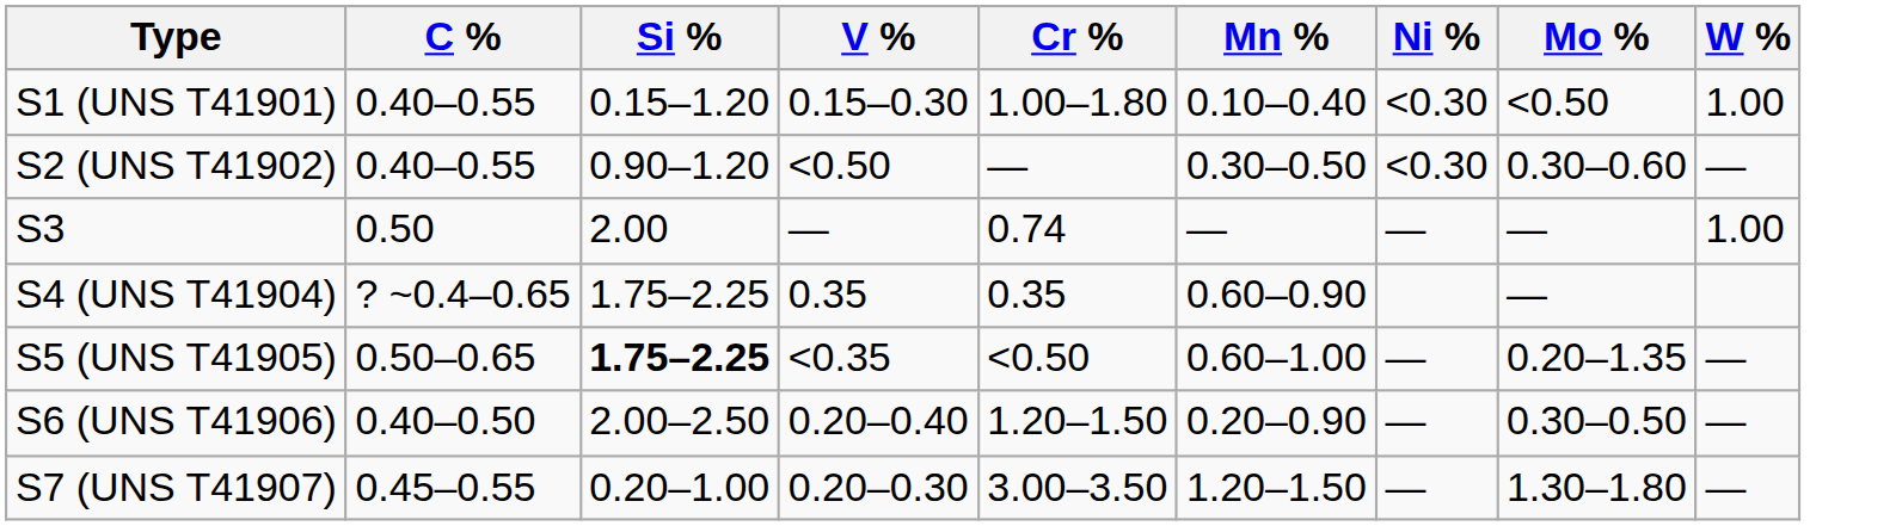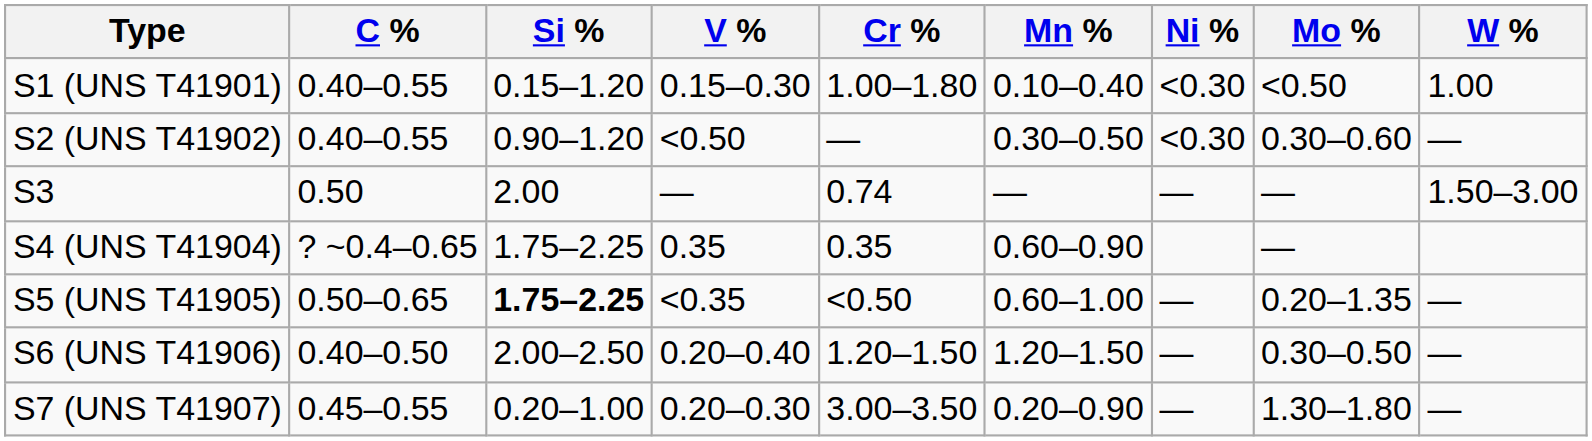S3 | W %: 1.00 -> 1.50–3.00
S6 (UNS T41906) | Mn %: 0.20–0.90 -> 1.20–1.50
S7 (UNS T41907) | Mn %: 1.20–1.50 -> 0.20–0.90
